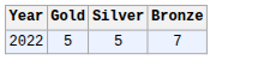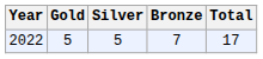+ column: Total | 17
